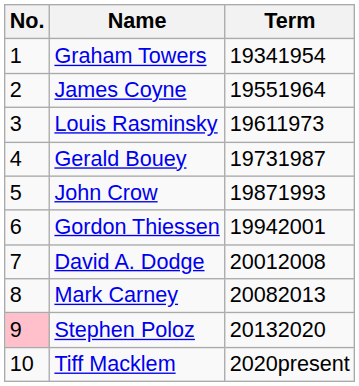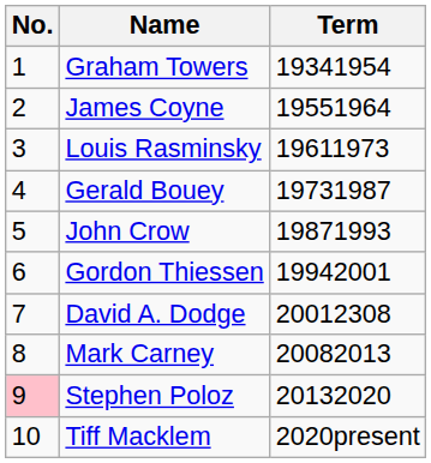David A. Dodge | Term: 20012008 -> 20012308
